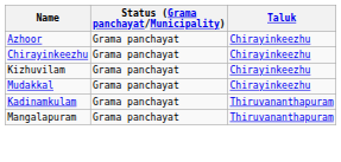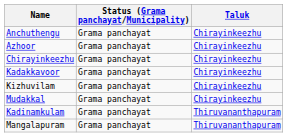+ row: Anchuthengu | Grama panchayat | Chirayinkeezhu
+ row: Kadakkavoor | Grama panchayat | Chirayinkeezhu
